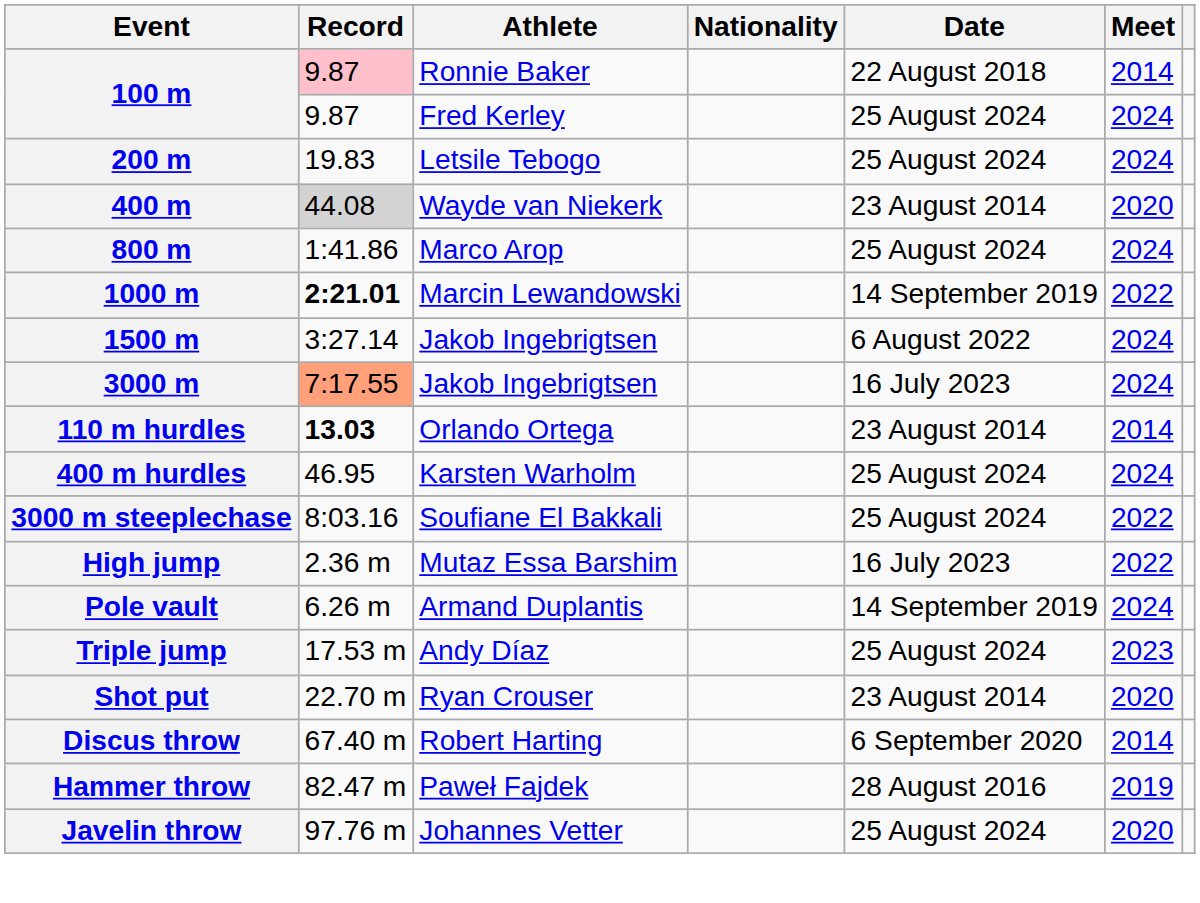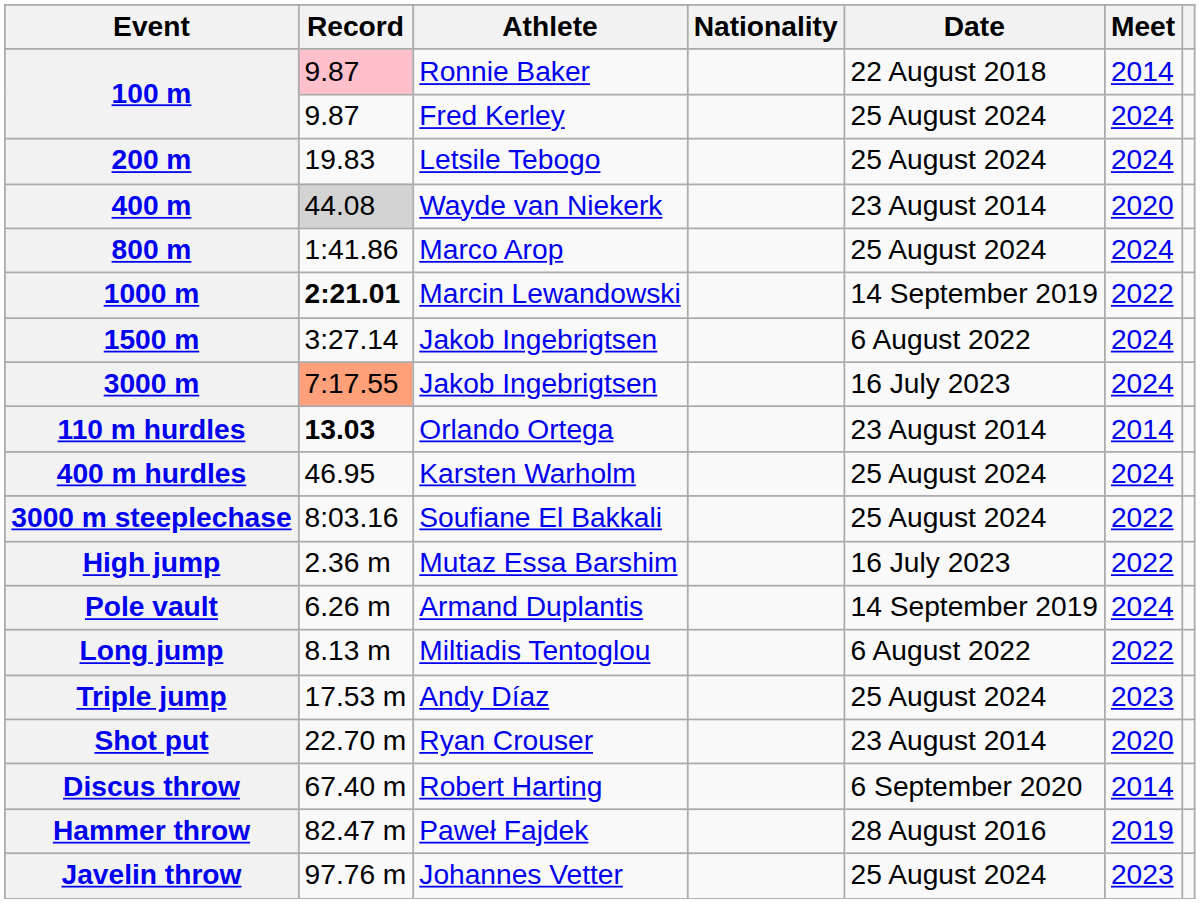+ row: Long jump | 8.13 m | Miltiadis Tentoglou | 6 August 2022 | 2022
Javelin throw | Meet: 2020 -> 2023
